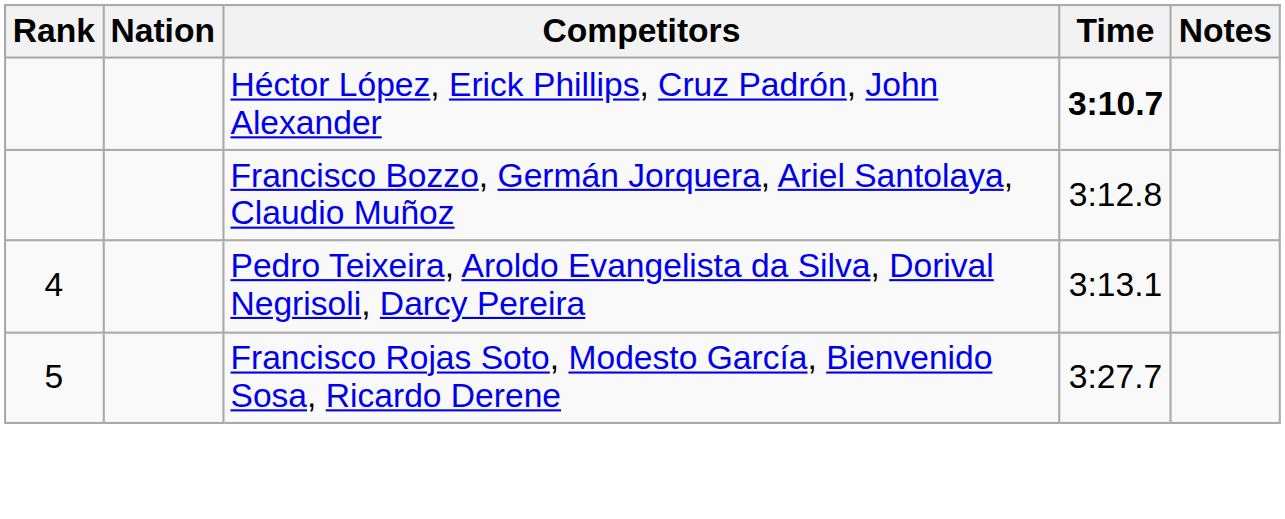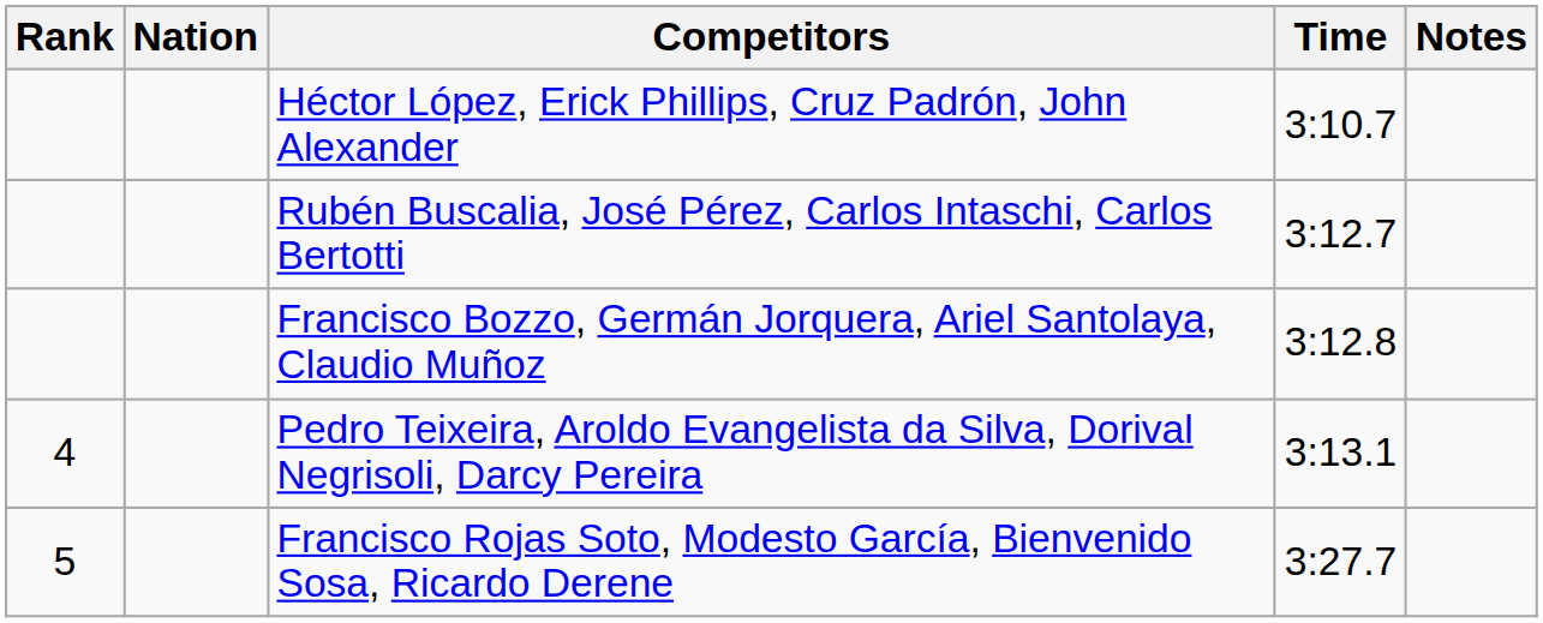Héctor López, Erick Phillips, Cruz Padrón, John Alexander | Time: bold -> normal
+ row: Rubén Buscalia, José Pérez, Carlos Intaschi, Carlos Bertotti | 3:12.7
